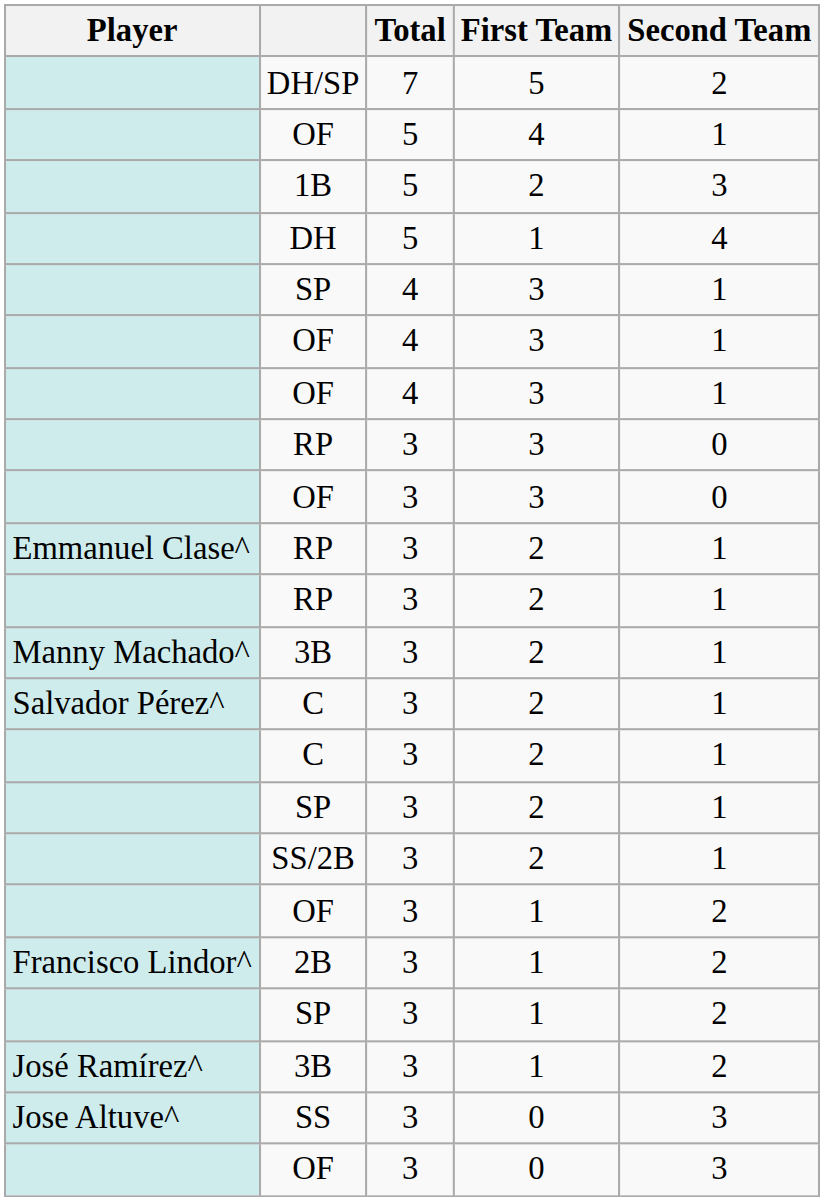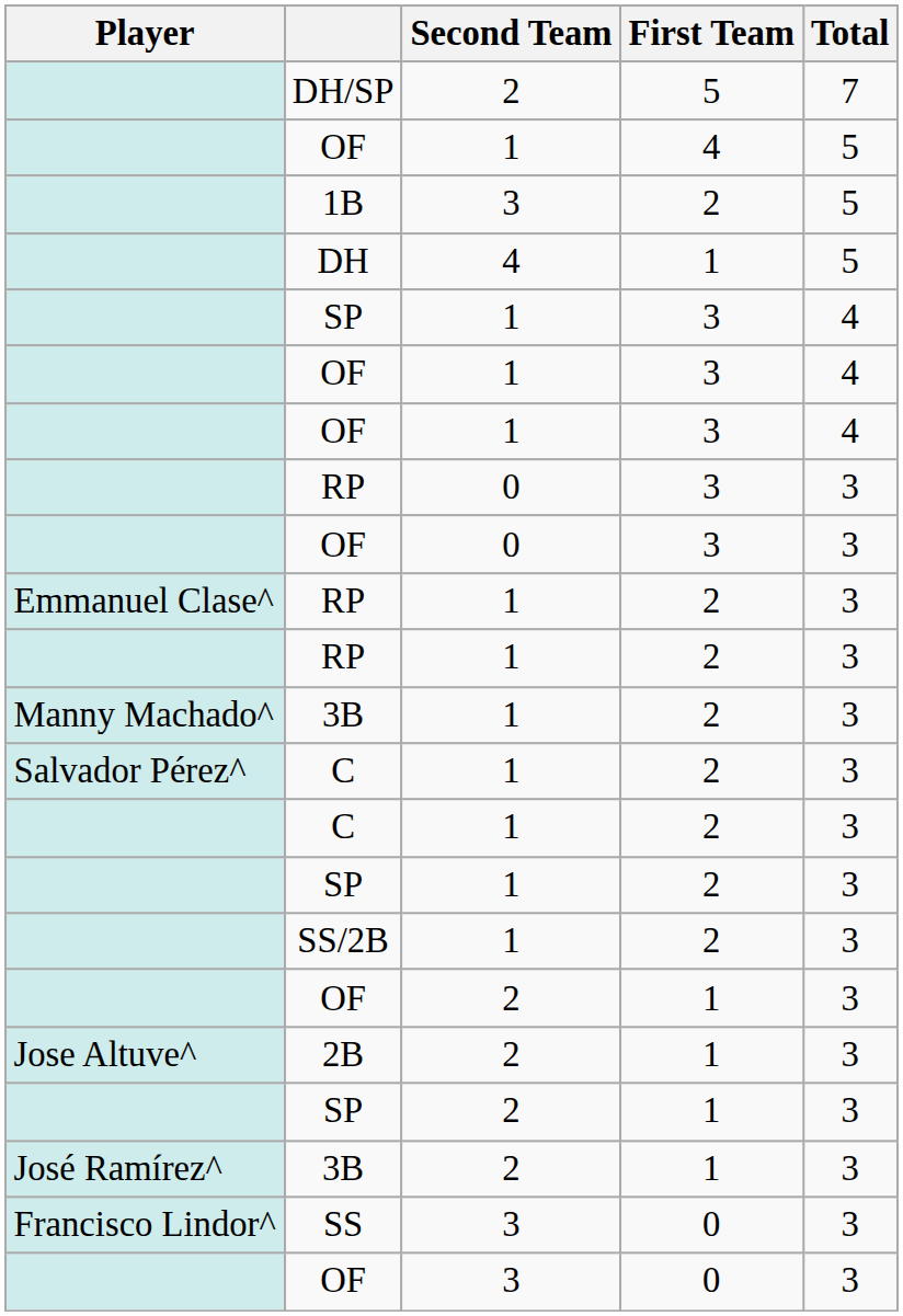columns swapped: Total <-> Second Team
2B | Player: Francisco Lindor^ -> Jose Altuve^
SS | Player: Jose Altuve^ -> Francisco Lindor^
